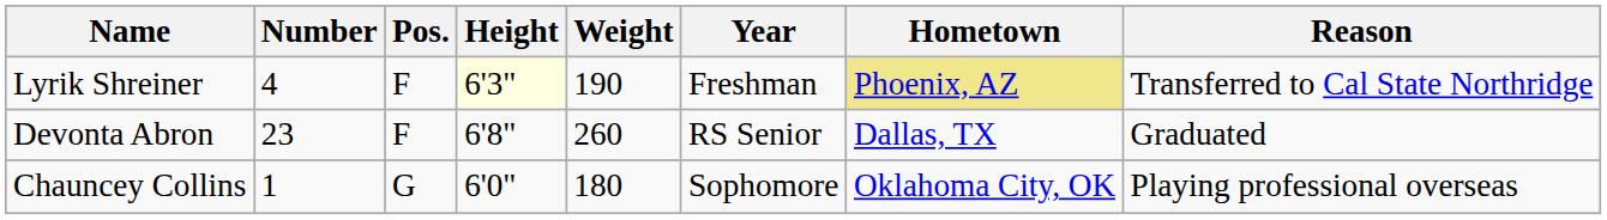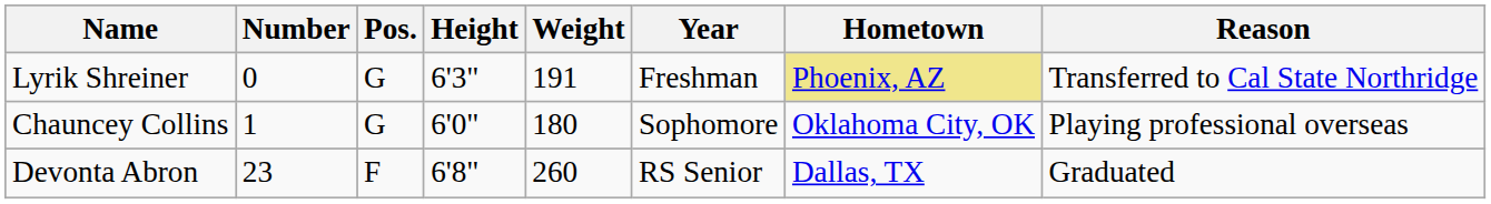Lyrik Shreiner | Number: 4 -> 0
Lyrik Shreiner | Pos.: F -> G
Lyrik Shreiner | Height: lightyellow background -> no background
Lyrik Shreiner | Weight: 190 -> 191
rows swapped: Chauncey Collins <-> Devonta Abron
